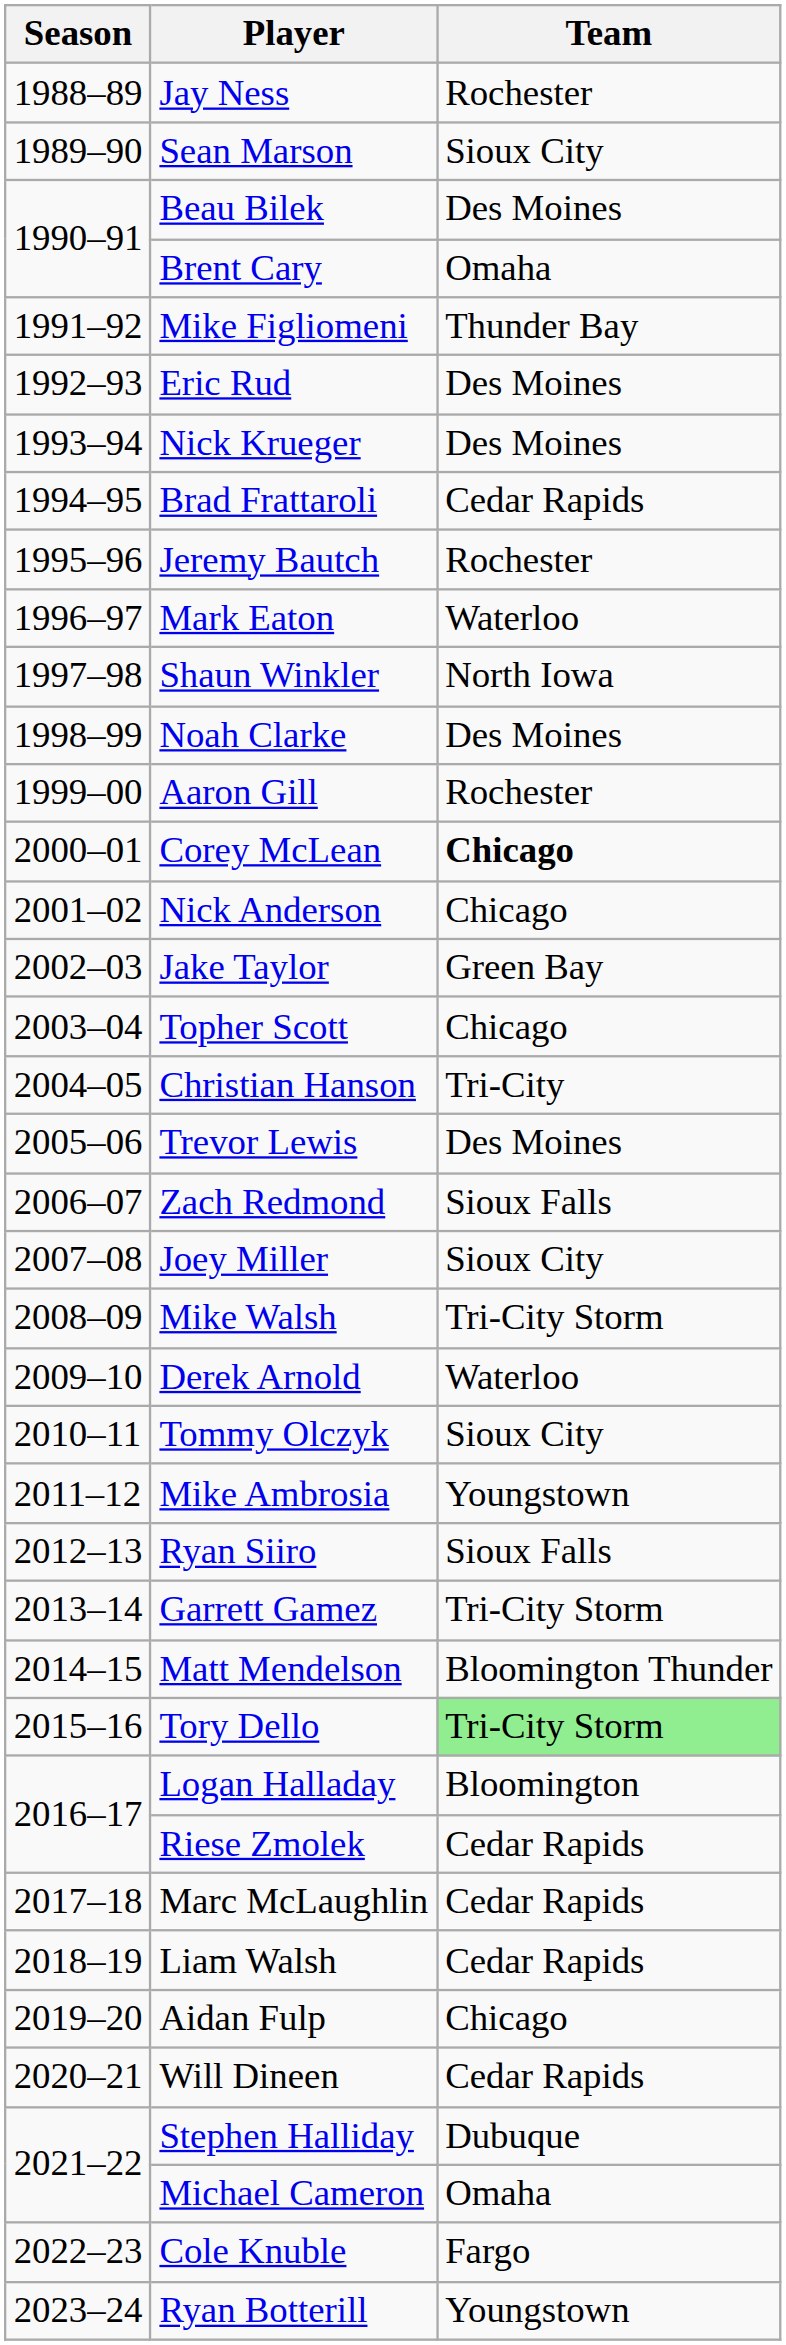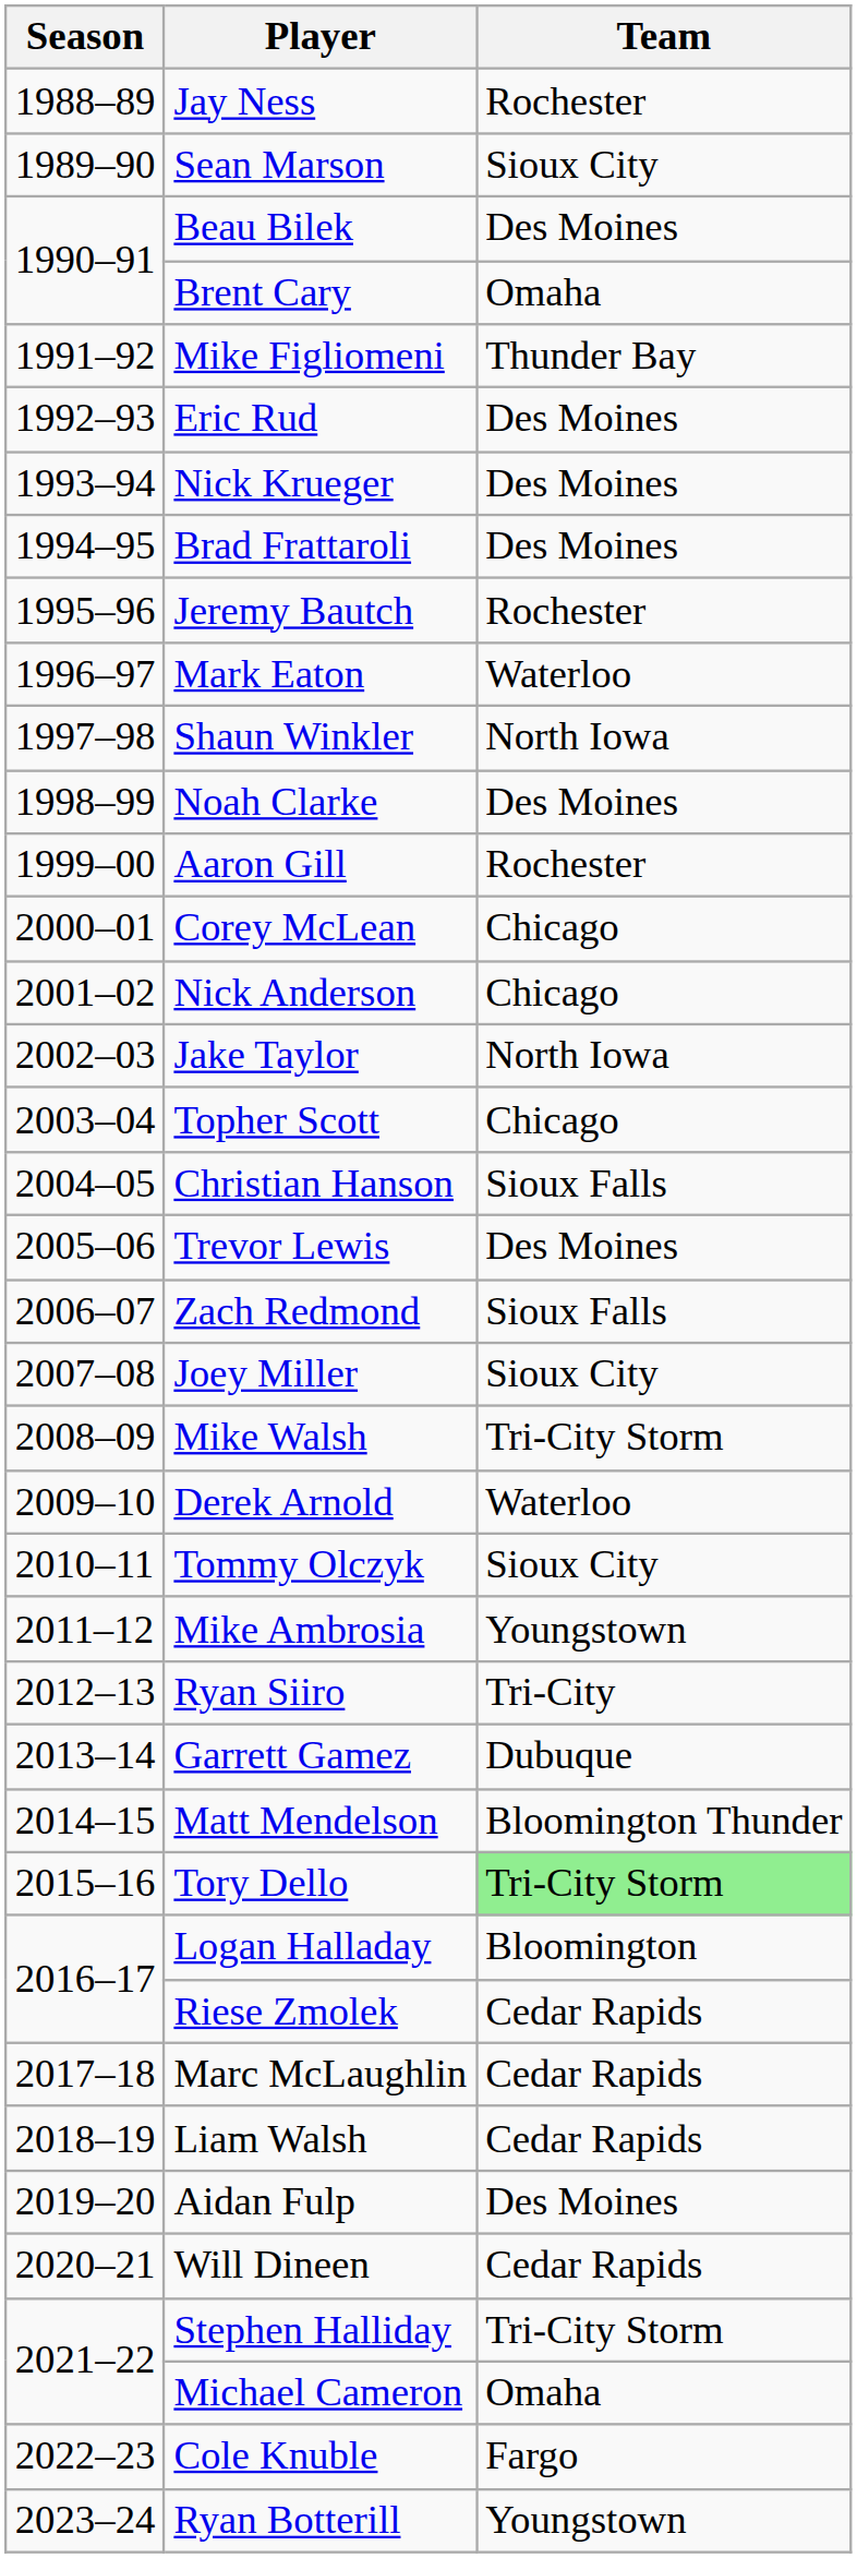Brad Frattaroli | Team: Cedar Rapids -> Des Moines
Corey McLean | Team: bold -> normal
Jake Taylor | Team: Green Bay -> North Iowa
Christian Hanson | Team: Tri-City -> Sioux Falls
Ryan Siiro | Team: Sioux Falls -> Tri-City
Garrett Gamez | Team: Tri-City Storm -> Dubuque
Aidan Fulp | Team: Chicago -> Des Moines
Stephen Halliday | Team: Dubuque -> Tri-City Storm
